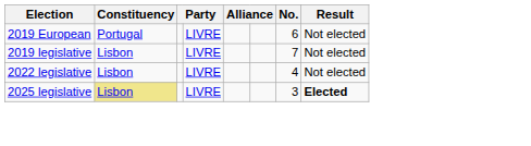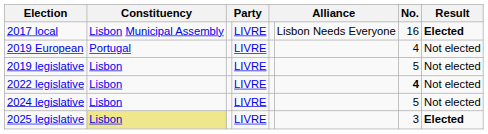+ row: 2017 local | Lisbon Municipal Assembly | LIVRE | Lisbon Needs Everyone | 16 | Elected
2019 European | No.: 6 -> 4
2019 legislative | No.: 7 -> 5
2022 legislative | No.: normal -> bold
+ row: 2024 legislative | Lisbon | LIVRE | 5 | Not elected
